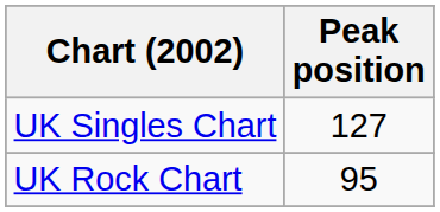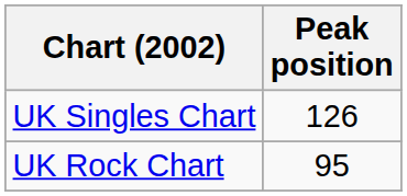UK Singles Chart | Peak position: 127 -> 126
